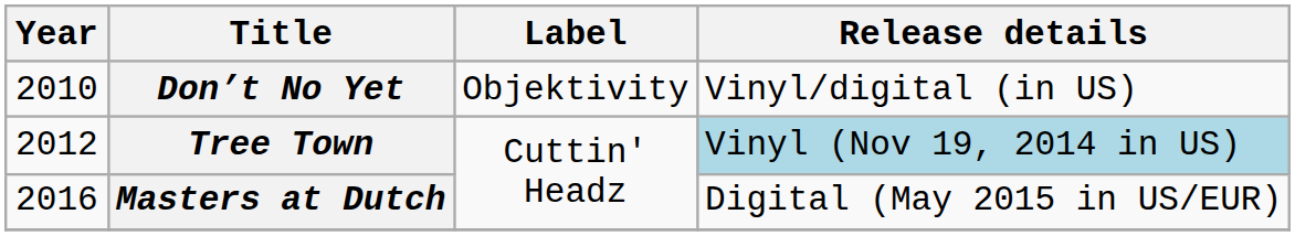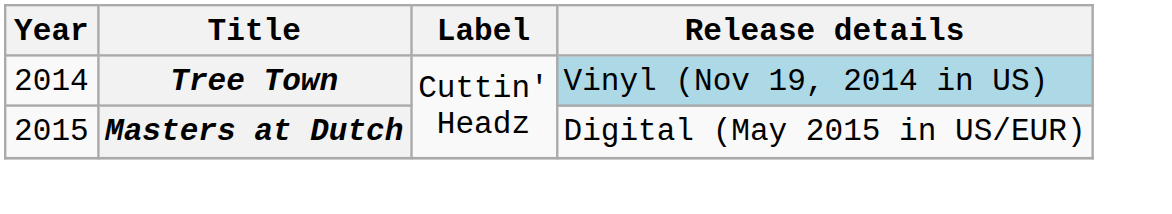- row: 2010 | Don’t No Yet | Objektivity | Vinyl/digital (in US)
Tree Town | Year: 2012 -> 2014
Masters at Dutch | Year: 2016 -> 2015
